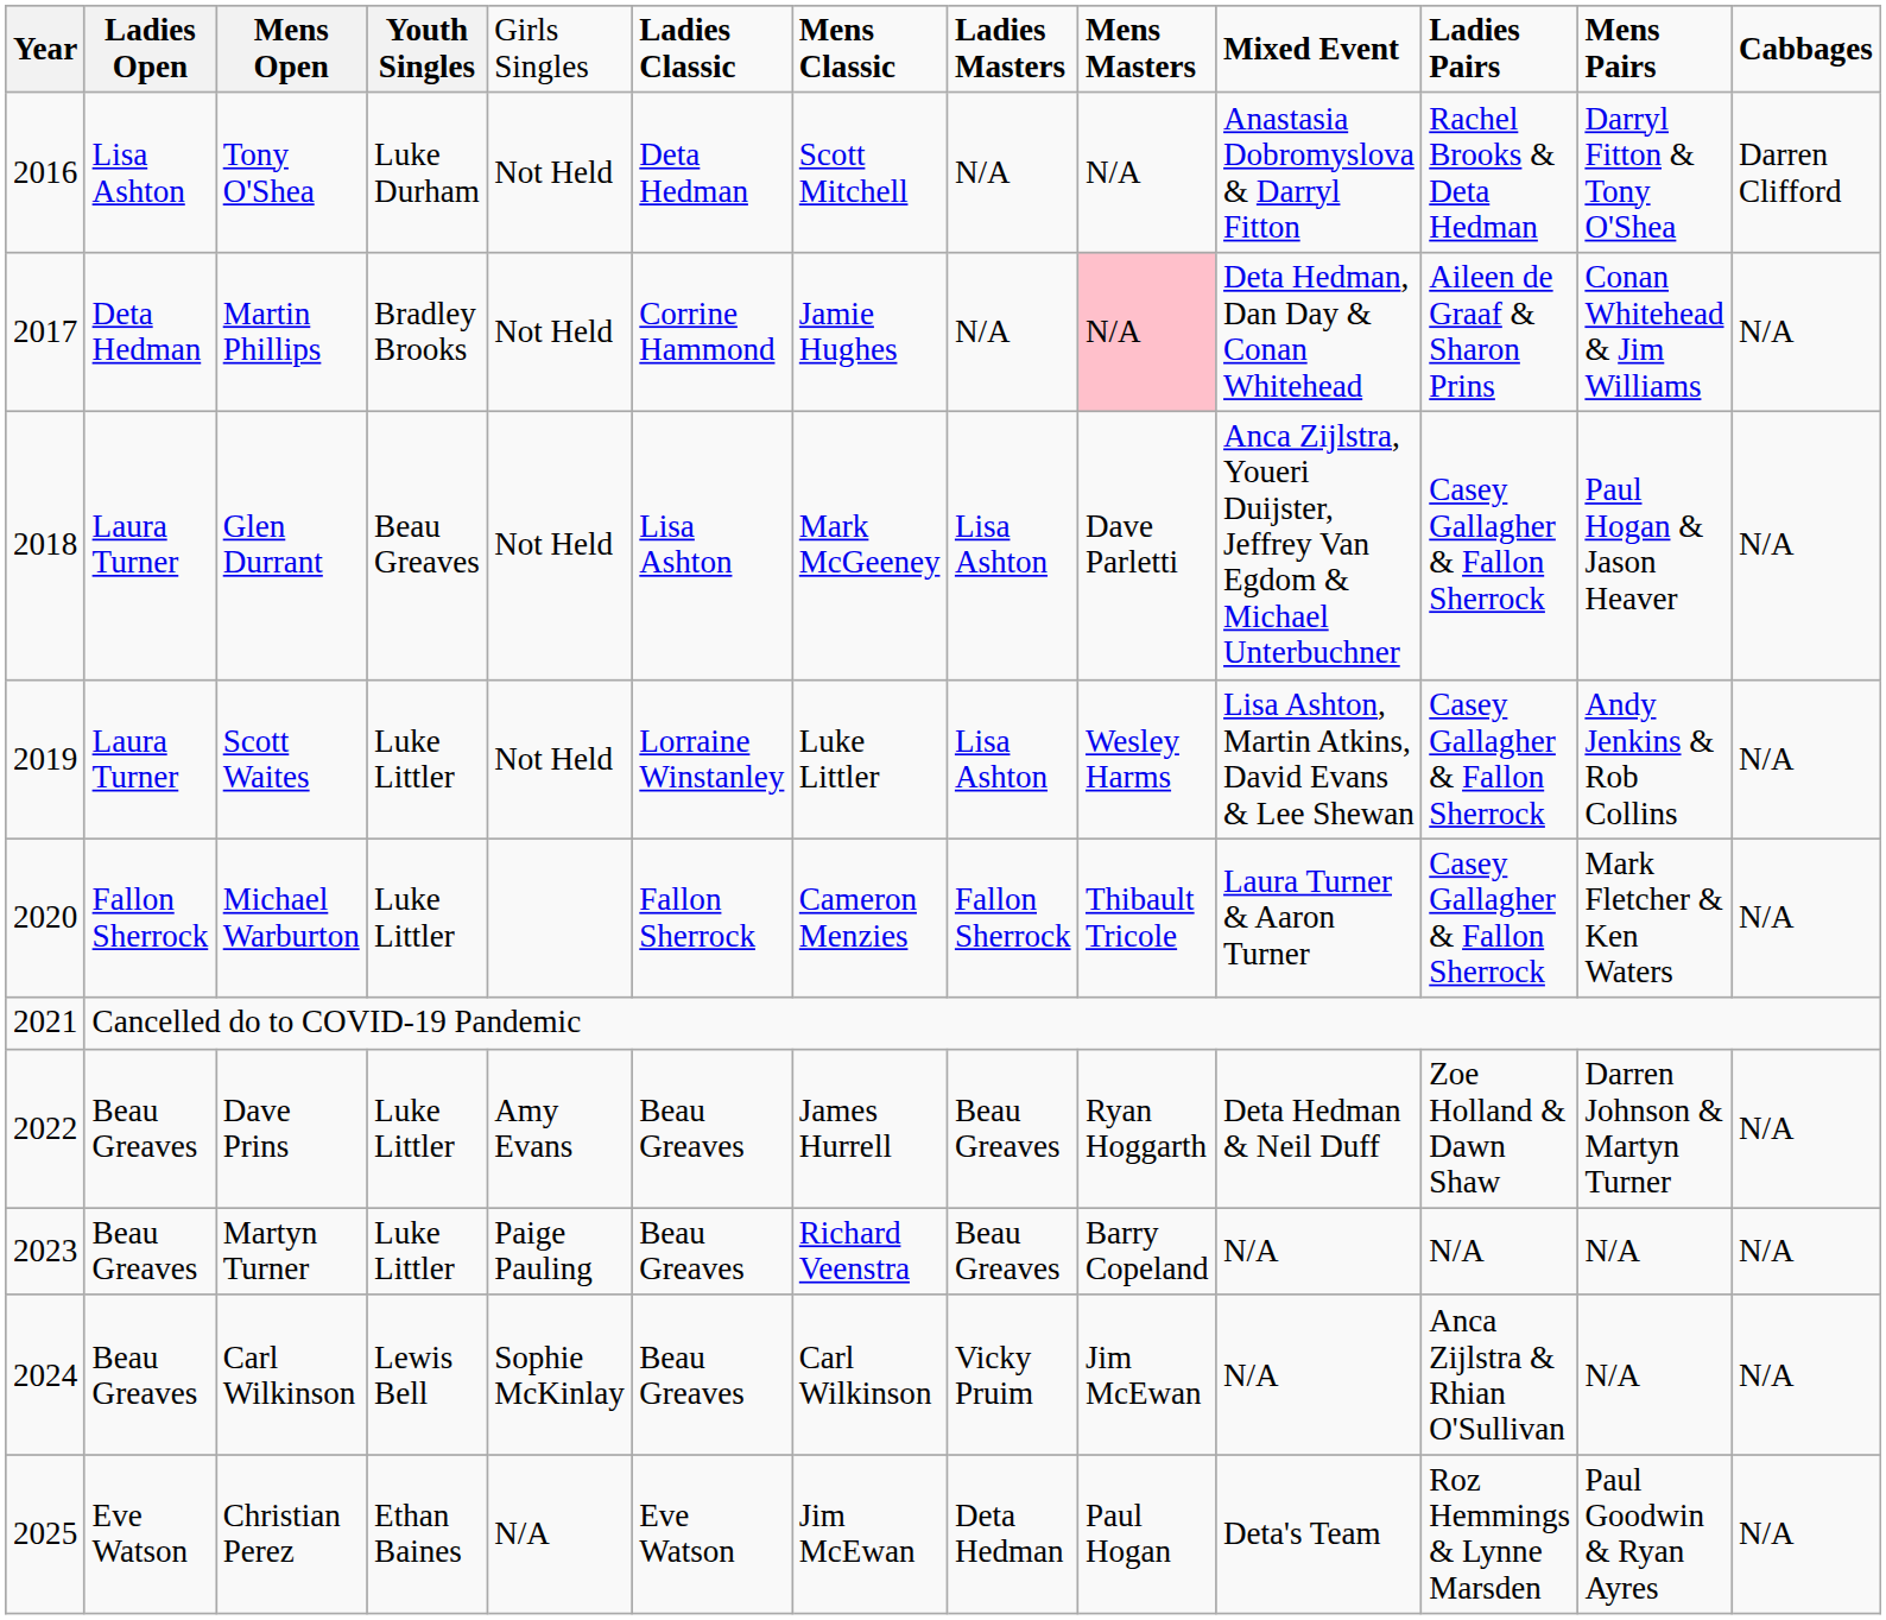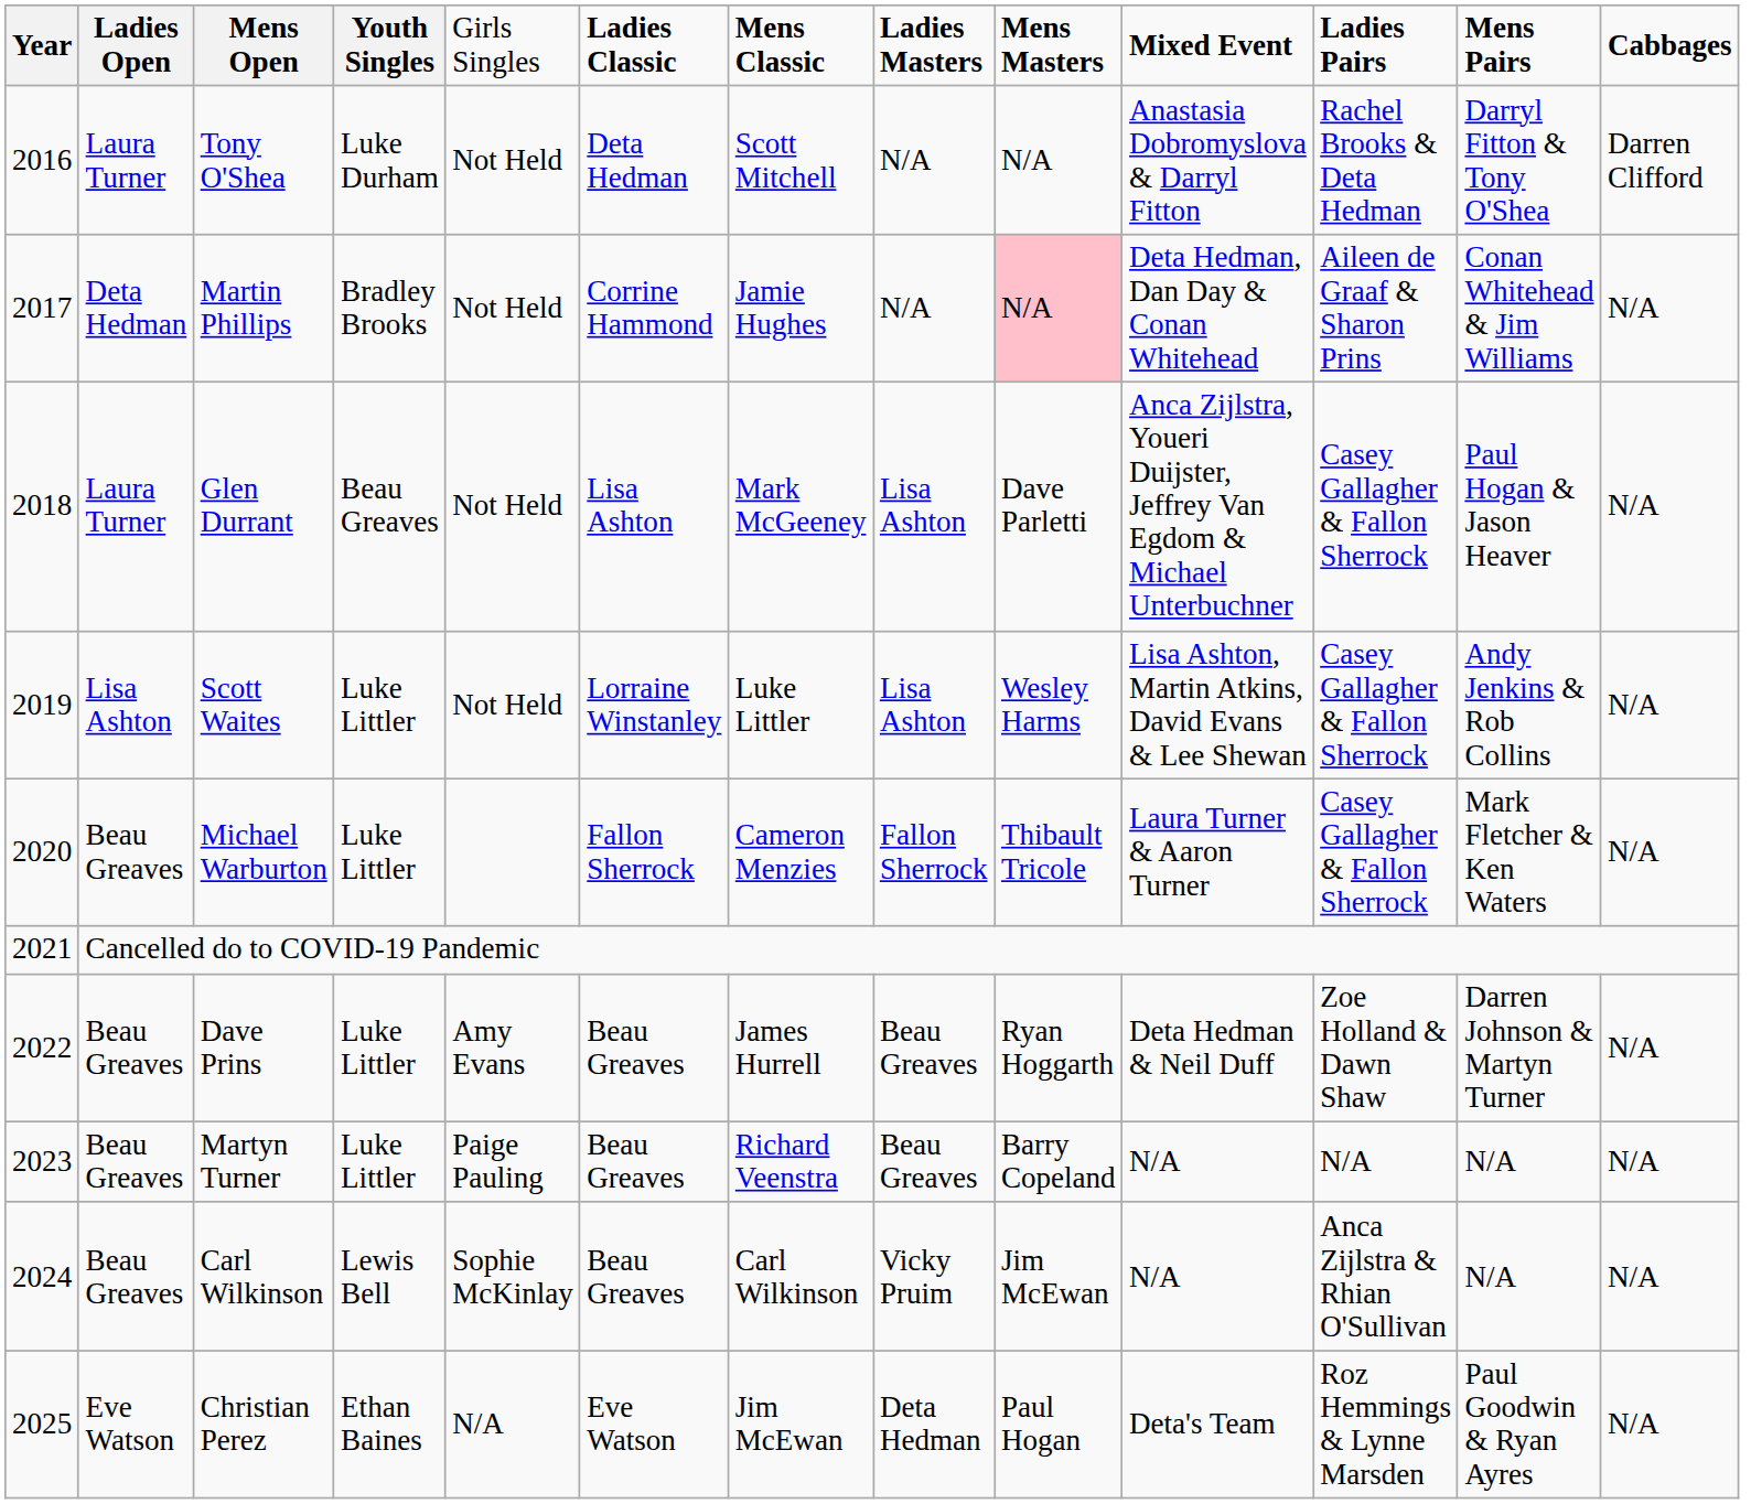Tony O'Shea | column 2: Lisa Ashton -> Laura Turner
Scott Waites | column 2: Laura Turner -> Lisa Ashton
Michael Warburton | column 2: Fallon Sherrock -> Beau Greaves
